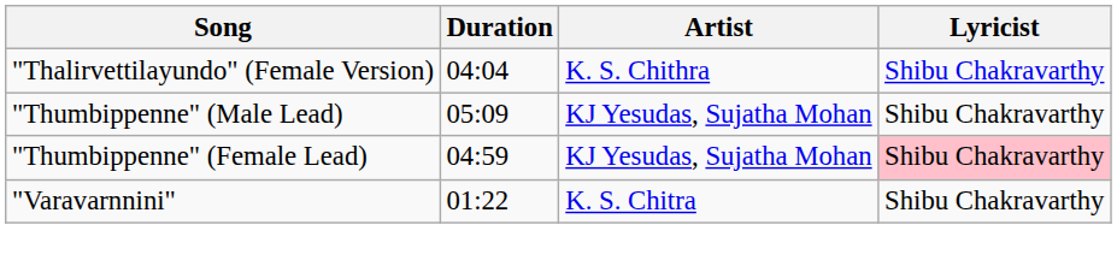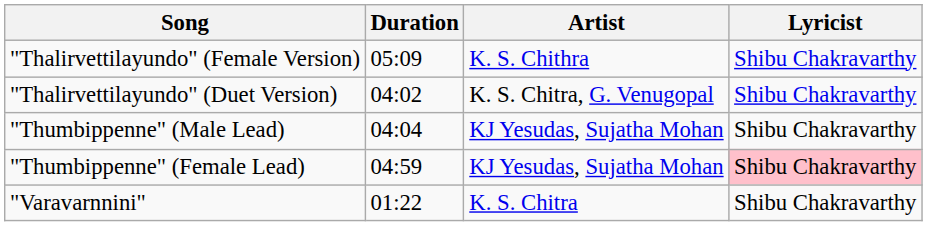"Thalirvettilayundo" (Female Version) | Duration: 04:04 -> 05:09
+ row: "Thalirvettilayundo" (Duet Version) | 04:02 | K. S. Chitra, G. Venugopal | Shibu Chakravarthy
"Thumbippenne" (Male Lead) | Duration: 05:09 -> 04:04
